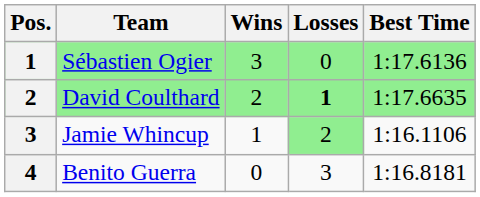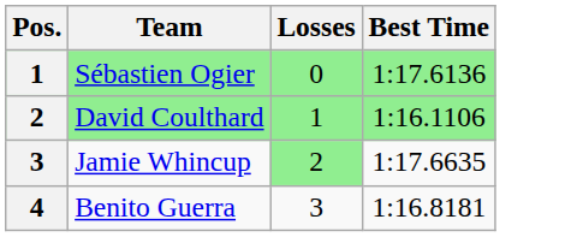- column: Wins | 3 | 2 | 1 | 0
David Coulthard | Losses: bold -> normal
David Coulthard | Best Time: 1:17.6635 -> 1:16.1106
Jamie Whincup | Best Time: 1:16.1106 -> 1:17.6635
